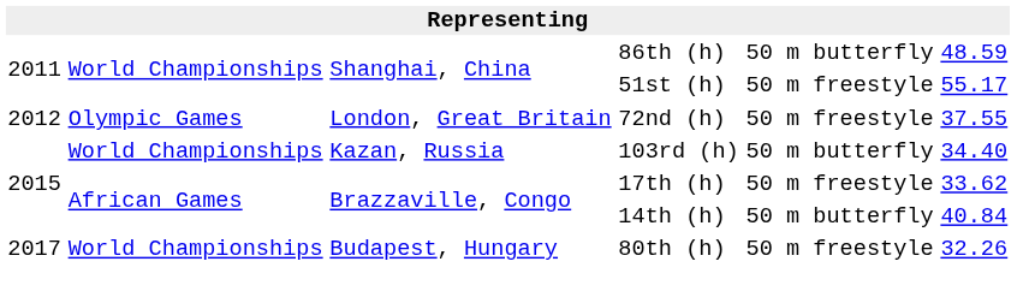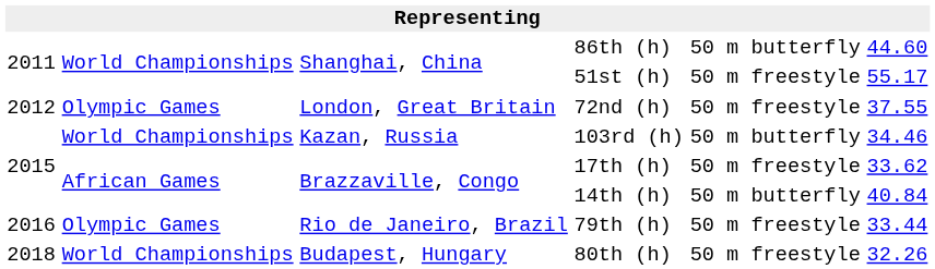86th (h) | column 6: 48.59 -> 44.60
103rd (h) | column 6: 34.40 -> 34.46
+ row: 2016 | Olympic Games | Rio de Janeiro, Brazil | 79th (h) | 50 m freestyle | 33.44
80th (h) | column 1: 2017 -> 2018
